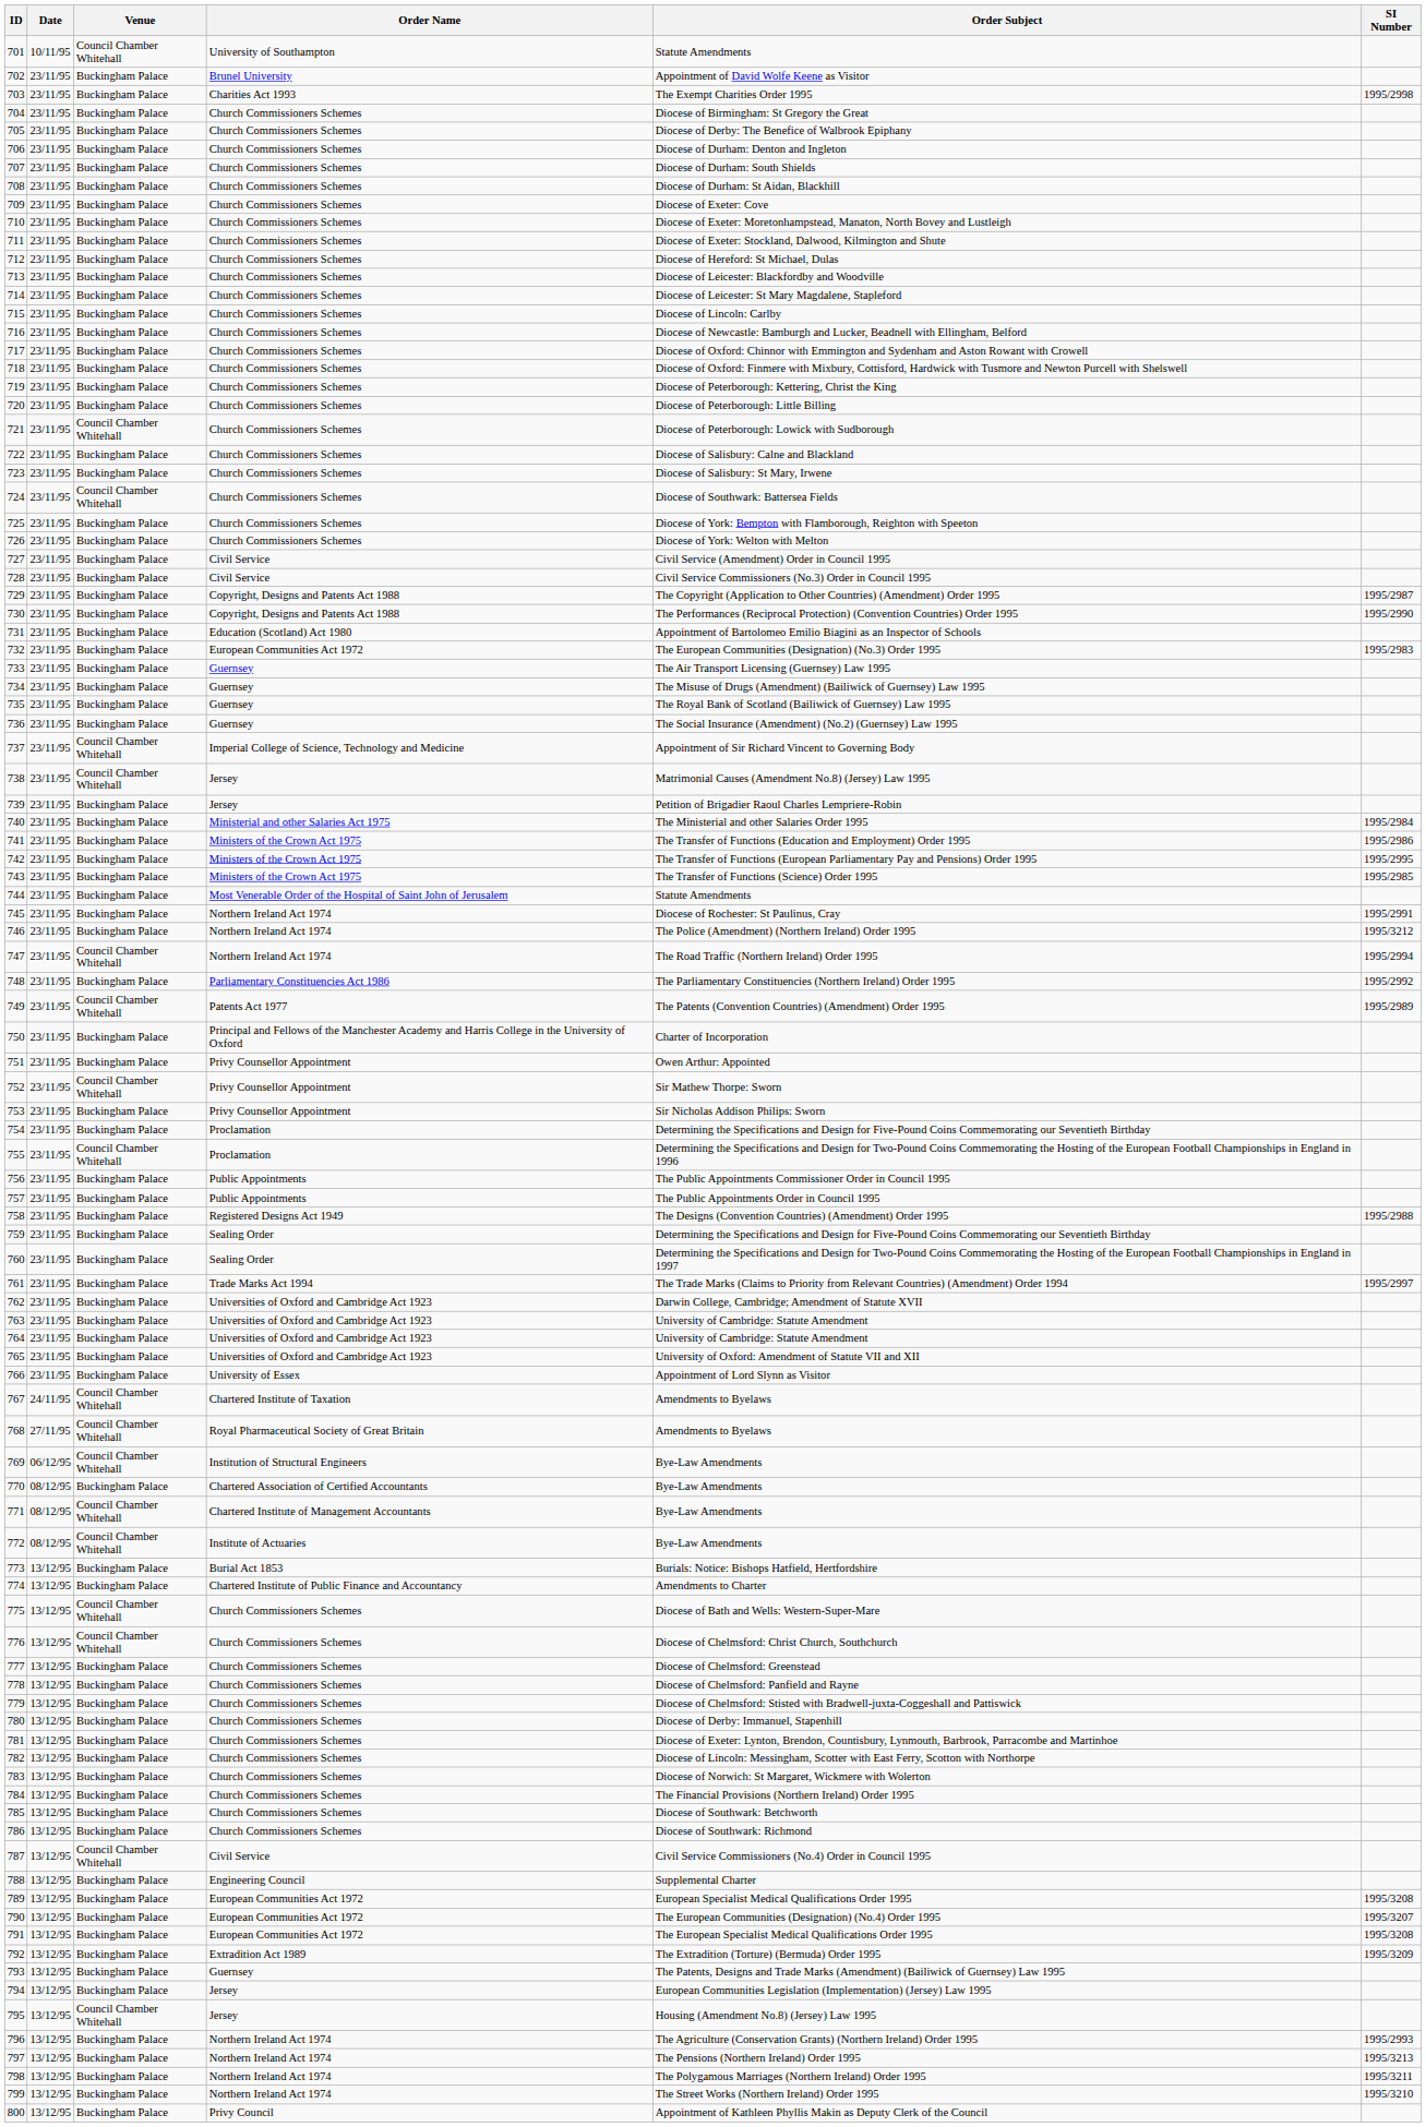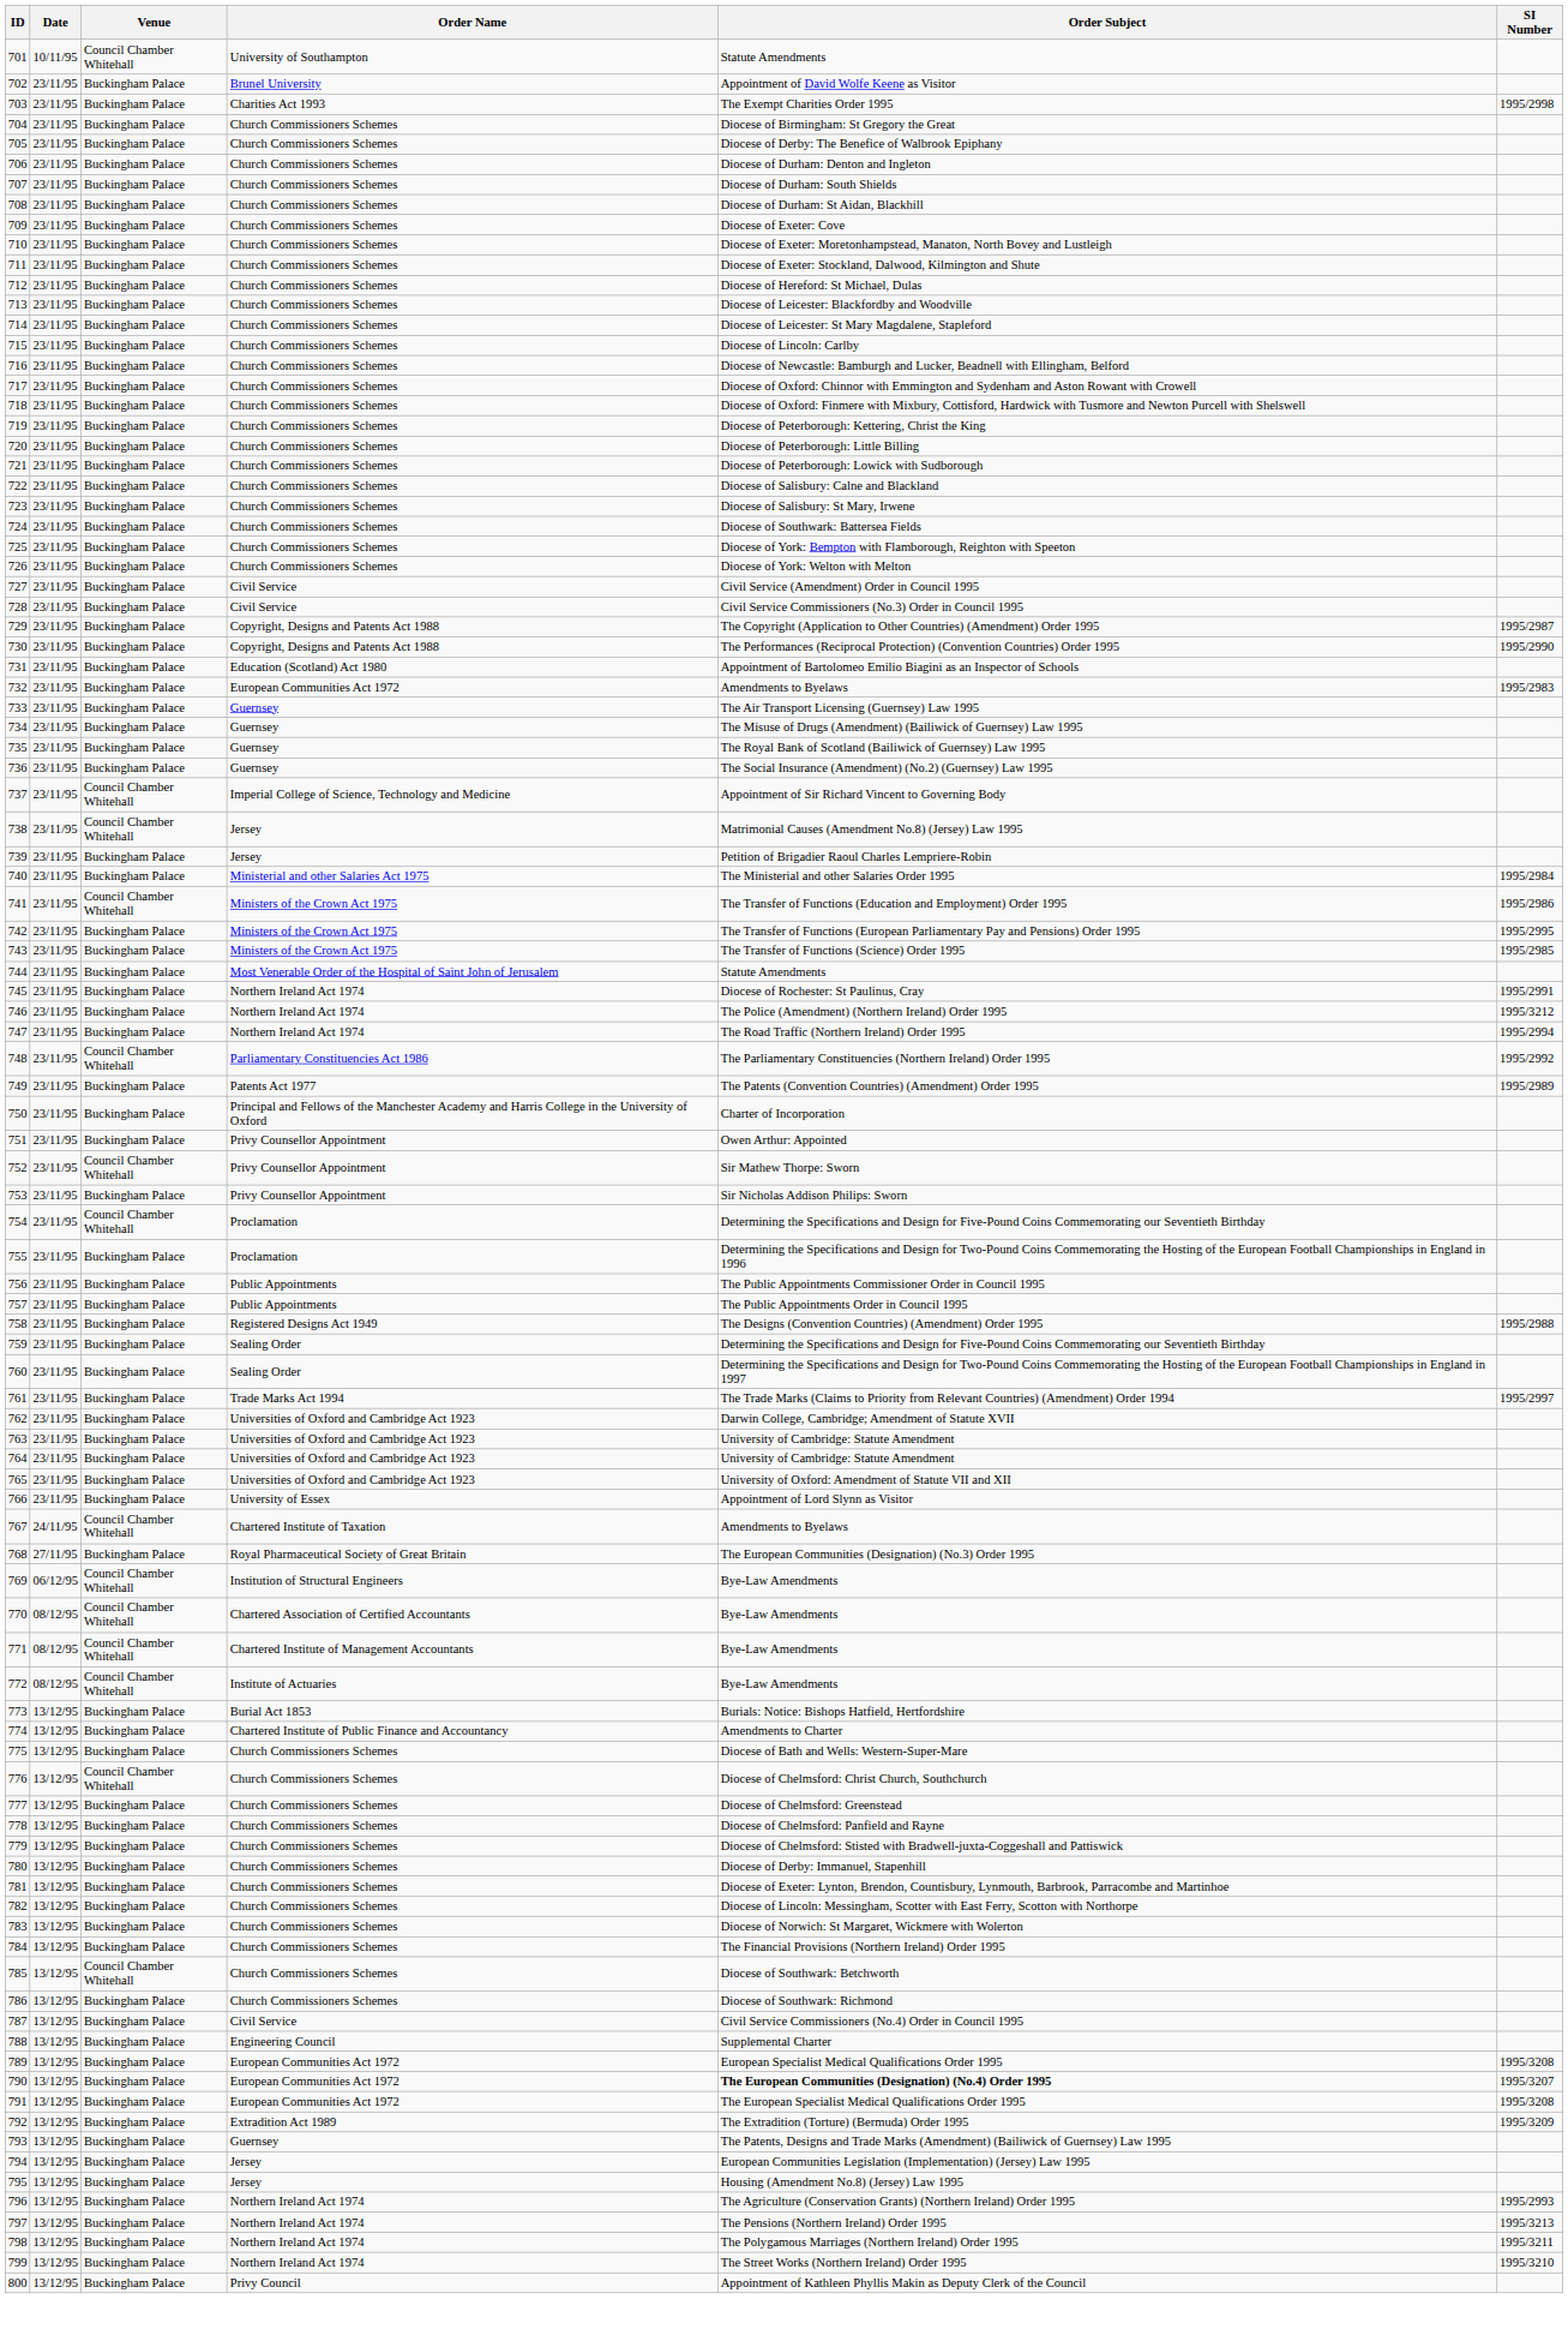721 | Venue: Council Chamber Whitehall -> Buckingham Palace
724 | Venue: Council Chamber Whitehall -> Buckingham Palace
732 | Order Subject: The European Communities (Designation) (No.3) Order 1995 -> Amendments to Byelaws
741 | Venue: Buckingham Palace -> Council Chamber Whitehall
747 | Venue: Council Chamber Whitehall -> Buckingham Palace
748 | Venue: Buckingham Palace -> Council Chamber Whitehall
749 | Venue: Council Chamber Whitehall -> Buckingham Palace
754 | Venue: Buckingham Palace -> Council Chamber Whitehall
755 | Venue: Council Chamber Whitehall -> Buckingham Palace
768 | Venue: Council Chamber Whitehall -> Buckingham Palace
768 | Order Subject: Amendments to Byelaws -> The European Communities (Designation) (No.3) Order 1995
770 | Venue: Buckingham Palace -> Council Chamber Whitehall
775 | Venue: Council Chamber Whitehall -> Buckingham Palace
785 | Venue: Buckingham Palace -> Council Chamber Whitehall
787 | Venue: Council Chamber Whitehall -> Buckingham Palace
790 | Order Subject: normal -> bold
795 | Venue: Council Chamber Whitehall -> Buckingham Palace
